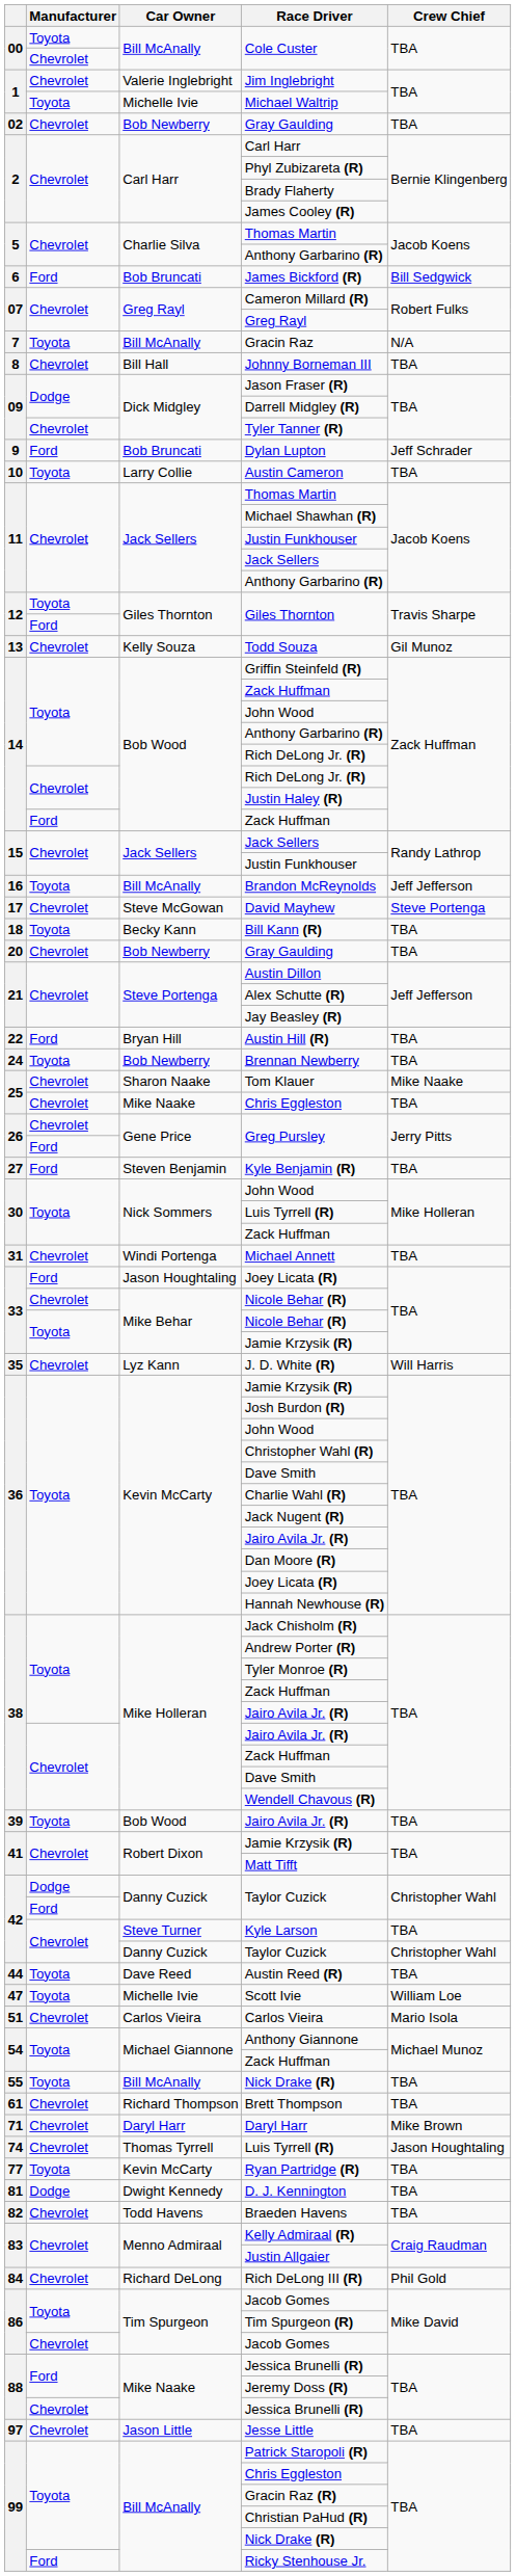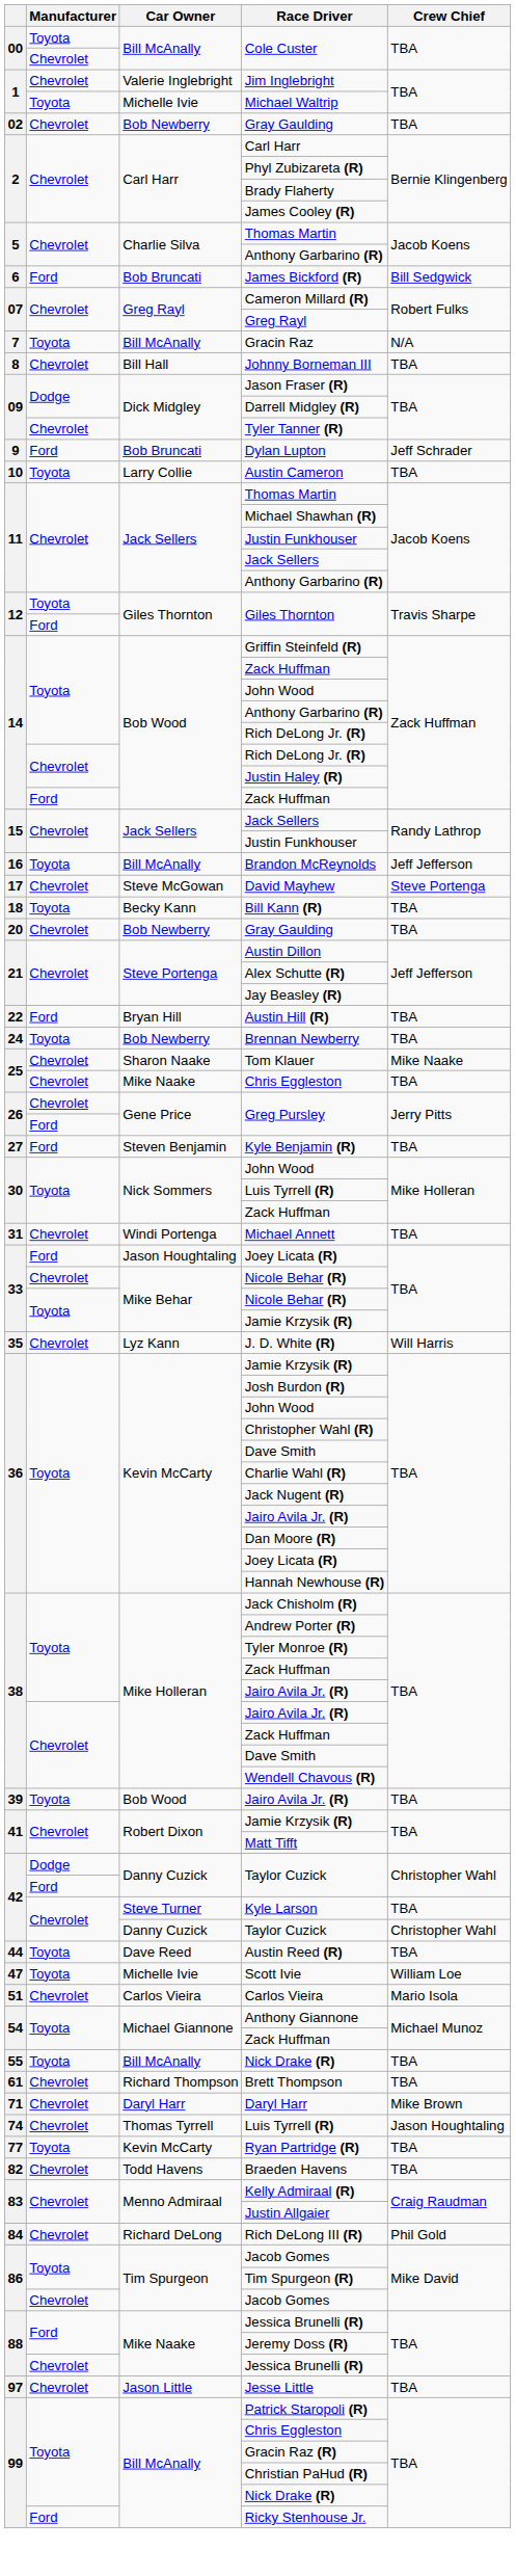- row: 13 | Chevrolet | Kelly Souza | Todd Souza | Gil Munoz
- row: 81 | Dodge | Dwight Kennedy | D. J. Kennington | TBA
